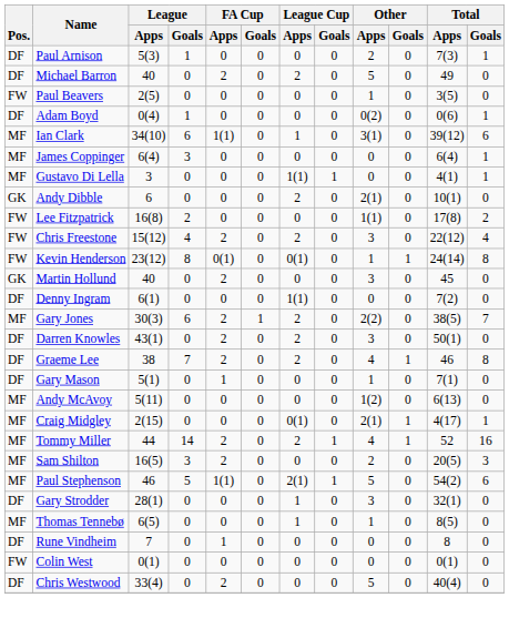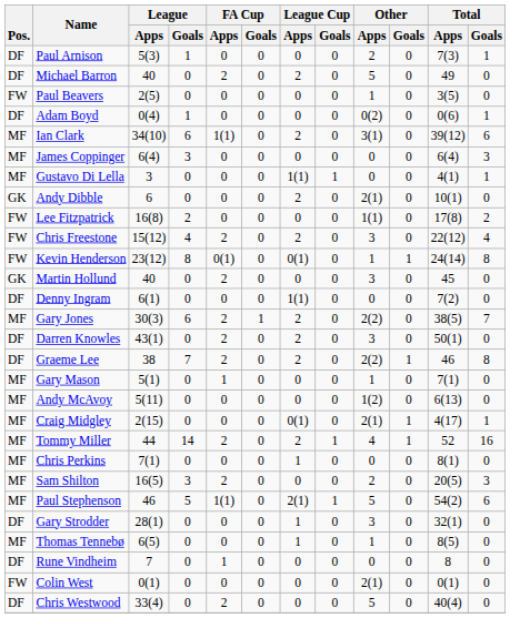Ian Clark | League Cup / Apps: 1 -> 2
James Coppinger | Total / Goals: 1 -> 3
Graeme Lee | Other / Apps: 4 -> 2(2)
Gary Mason | Pos.: DF -> MF
+ row: MF | Chris Perkins | 7(1) | 0 | 0 | 0 | 1 | 0 | 0 | 0 | 8(1) | 0
Colin West | Other / Apps: 0 -> 2(1)
